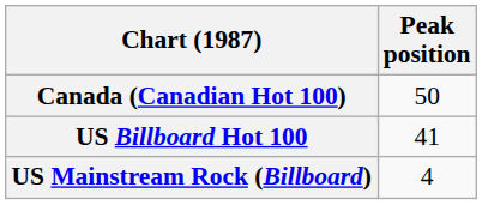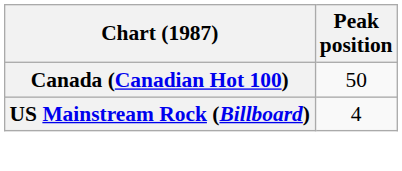- row: US Billboard Hot 100 | 41
